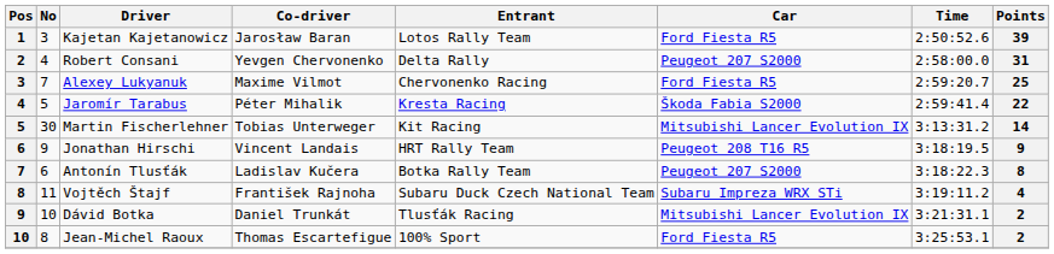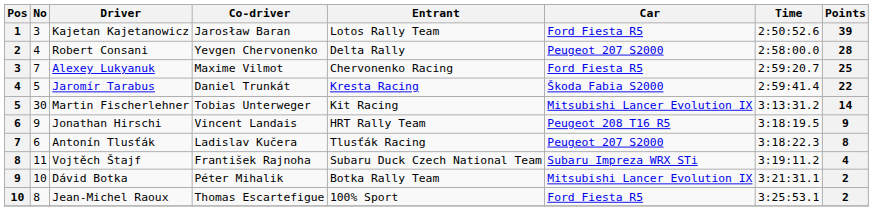Robert Consani | Points: 31 -> 28
Jaromír Tarabus | Co-driver: Péter Mihalik -> Daniel Trunkát
Antonín Tlusťák | Entrant: Botka Rally Team -> Tlusťák Racing
Dávid Botka | Co-driver: Daniel Trunkát -> Péter Mihalik
Dávid Botka | Entrant: Tlusťák Racing -> Botka Rally Team
